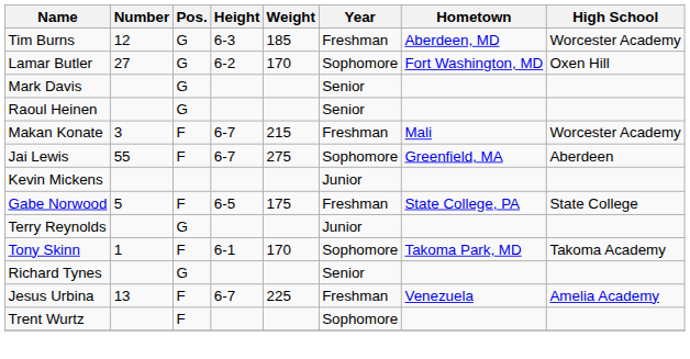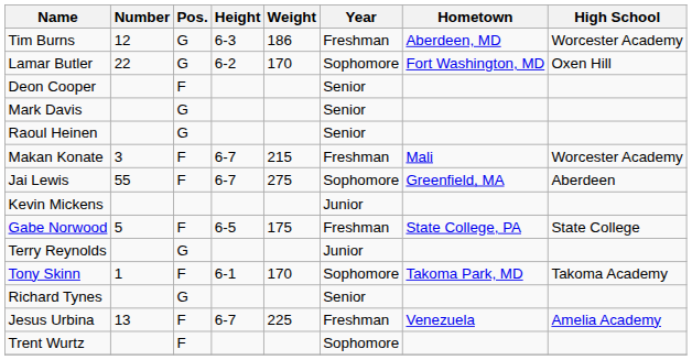Tim Burns | Weight: 185 -> 186
Lamar Butler | Number: 27 -> 22
+ row: Deon Cooper | F | Senior
